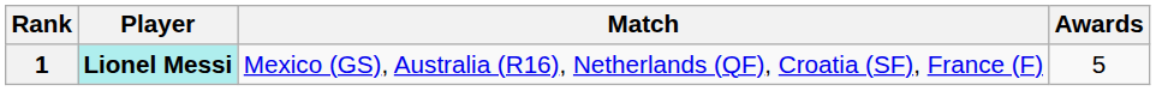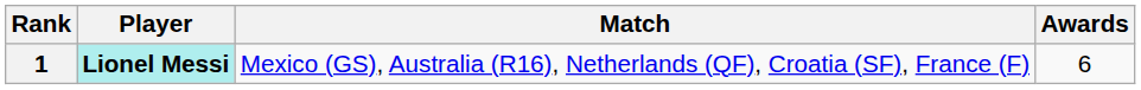1 | Awards: 5 -> 6
